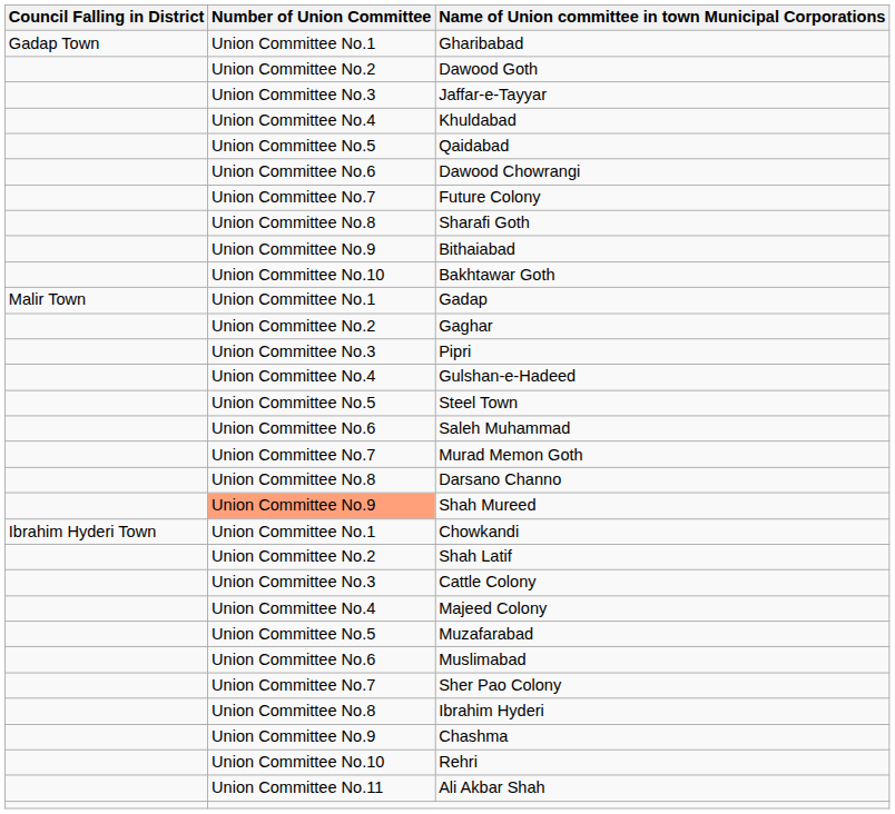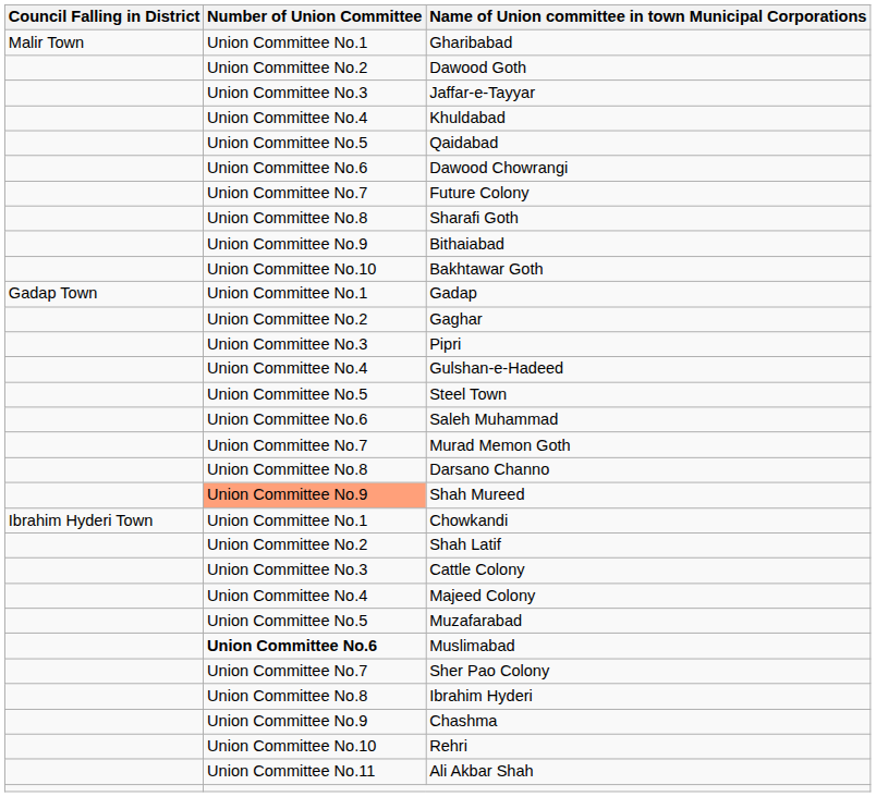Gharibabad | Council Falling in District: Gadap Town -> Malir Town
Gadap | Council Falling in District: Malir Town -> Gadap Town
Muslimabad | Number of Union Committee: normal -> bold
